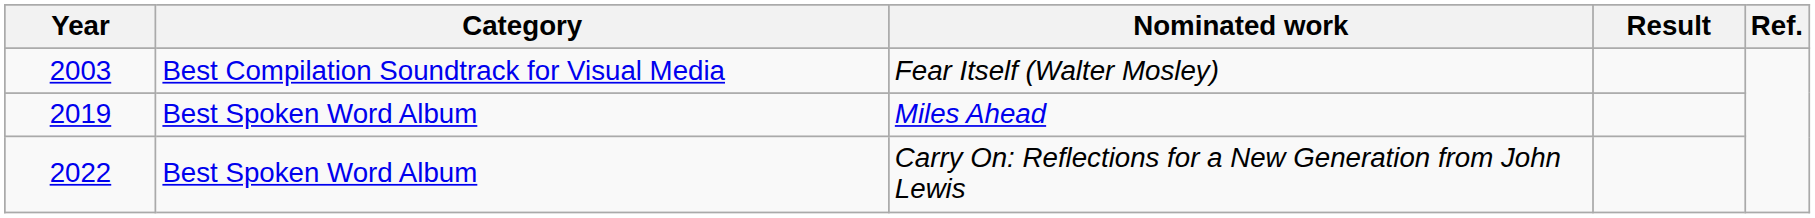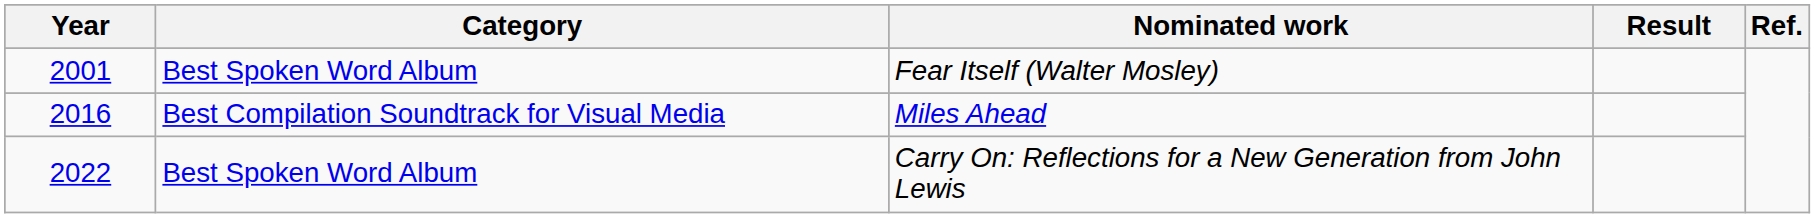Fear Itself (Walter Mosley) | Year: 2003 -> 2001
Fear Itself (Walter Mosley) | Category: Best Compilation Soundtrack for Visual Media -> Best Spoken Word Album
Miles Ahead | Year: 2019 -> 2016
Miles Ahead | Category: Best Spoken Word Album -> Best Compilation Soundtrack for Visual Media
